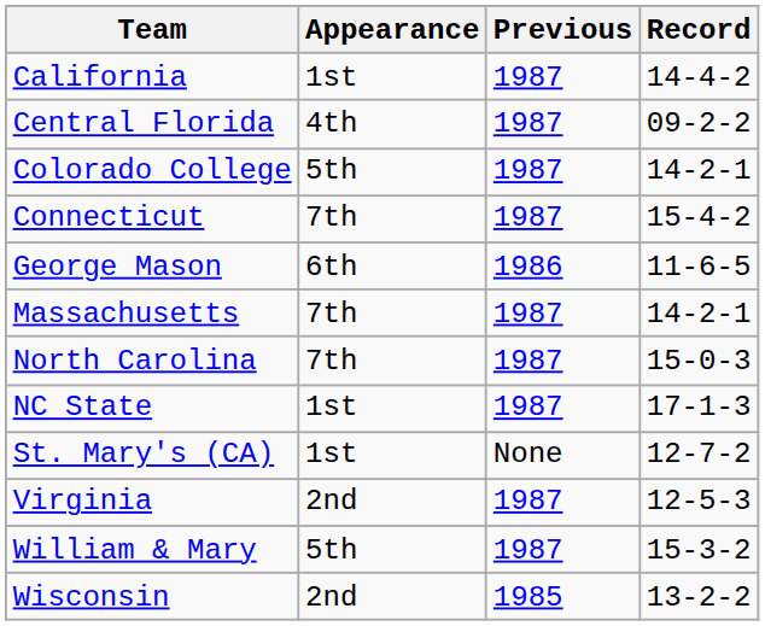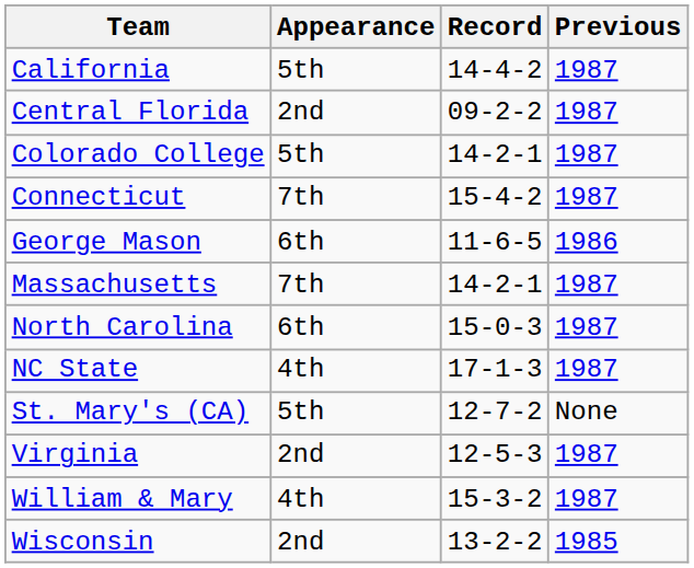columns swapped: Previous <-> Record
California | Appearance: 1st -> 5th
Central Florida | Appearance: 4th -> 2nd
North Carolina | Appearance: 7th -> 6th
NC State | Appearance: 1st -> 4th
St. Mary's (CA) | Appearance: 1st -> 5th
William & Mary | Appearance: 5th -> 4th
